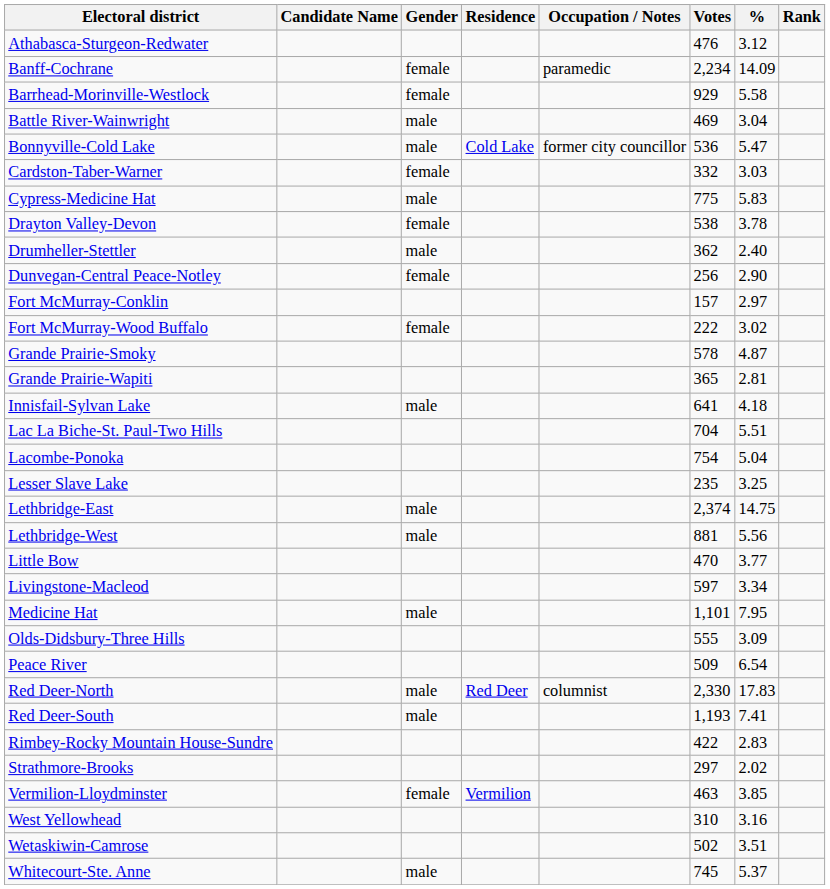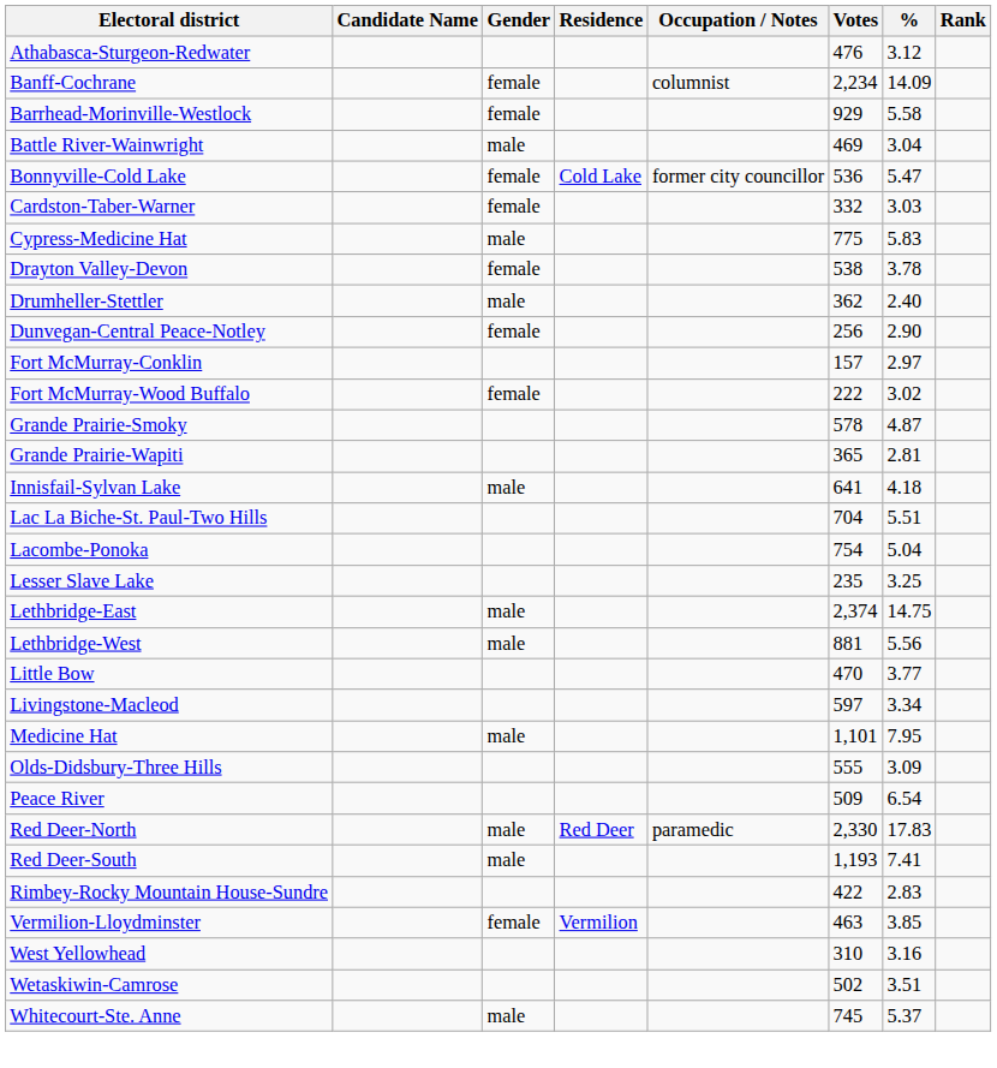Banff-Cochrane | Occupation / Notes: paramedic -> columnist
Bonnyville-Cold Lake | Gender: male -> female
Red Deer-North | Occupation / Notes: columnist -> paramedic
- row: Strathmore-Brooks | 297 | 2.02
